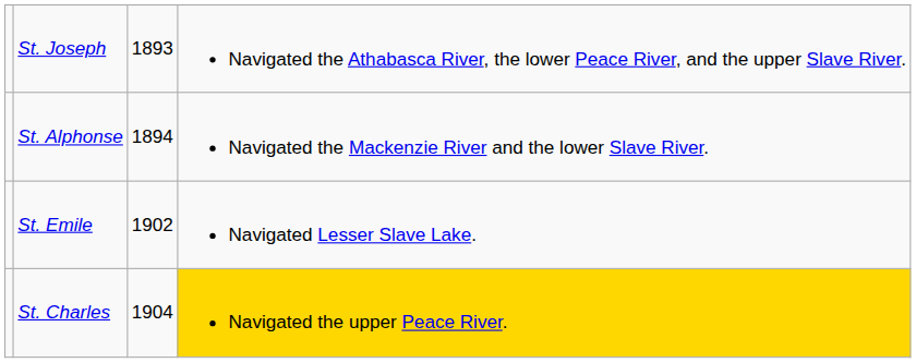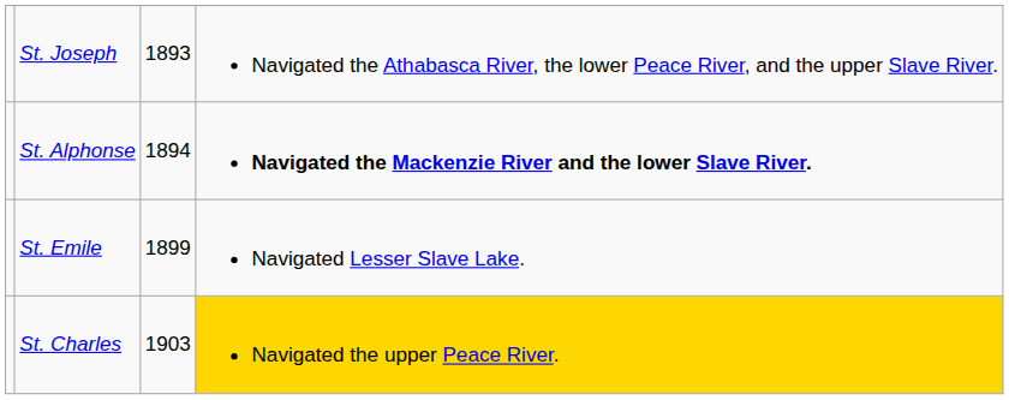St. Alphonse | column 4: normal -> bold
St. Emile | column 3: 1902 -> 1899
St. Charles | column 3: 1904 -> 1903
